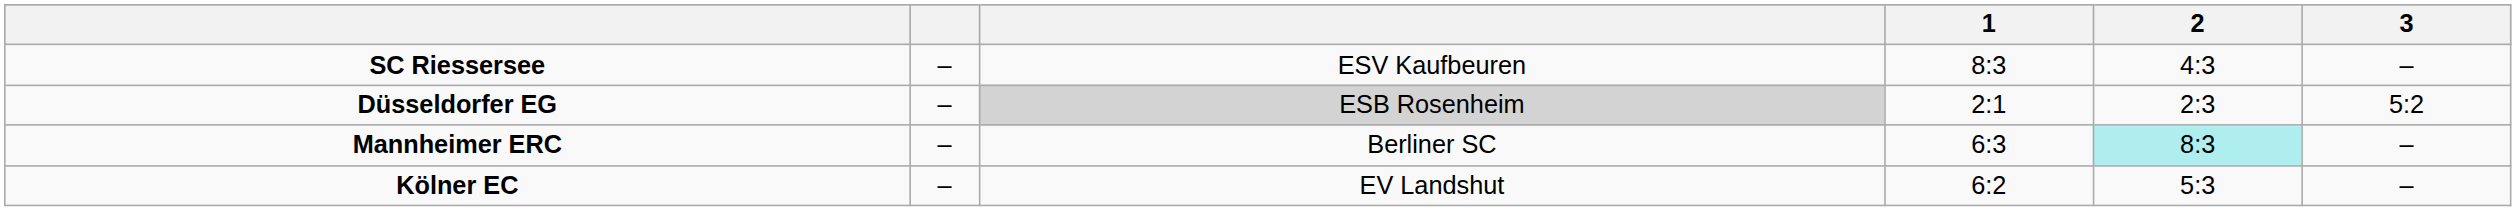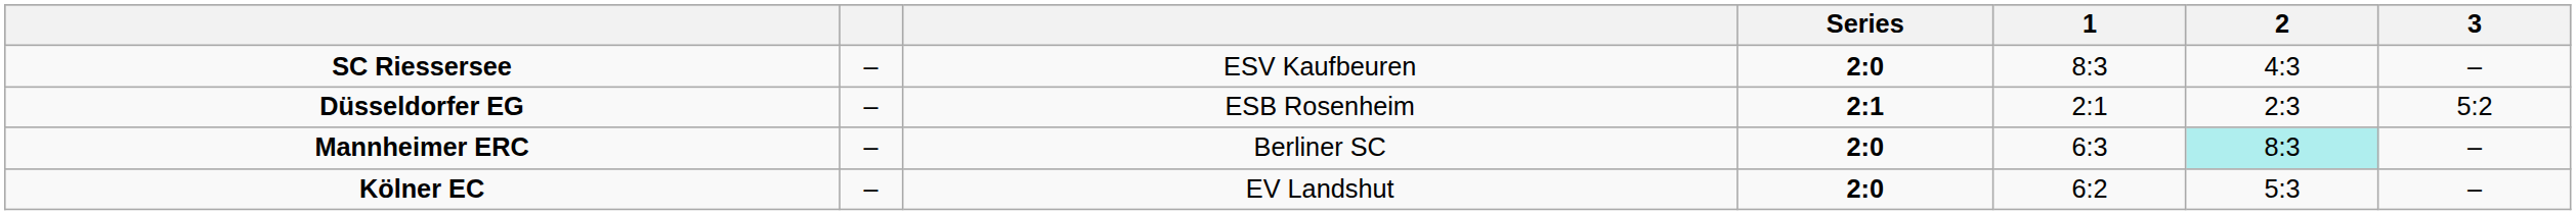+ column: Series | 2:0 | 2:1 | 2:0 | 2:0
Düsseldorfer EG | column 3: lightgrey background -> no background
